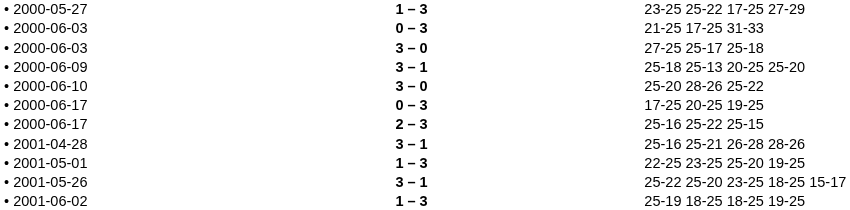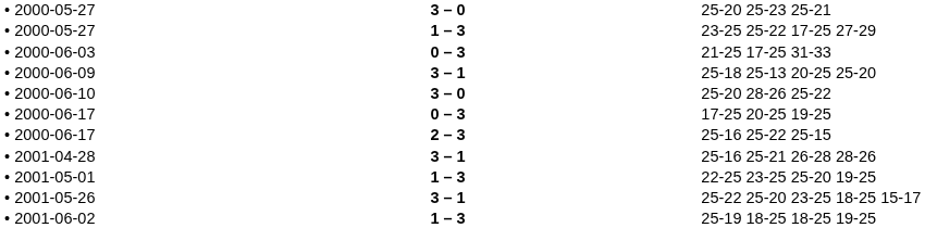+ row: • 2000-05-27 | 3 – 0 | 25-20 25-23 25-21
- row: • 2000-06-03 | 3 – 0 | 27-25 25-17 25-18
